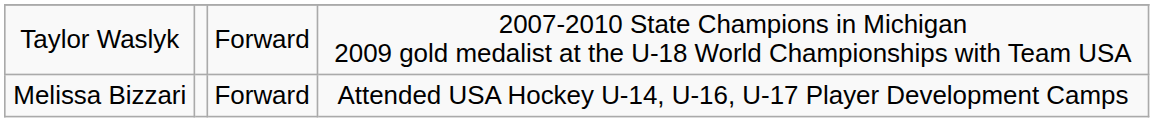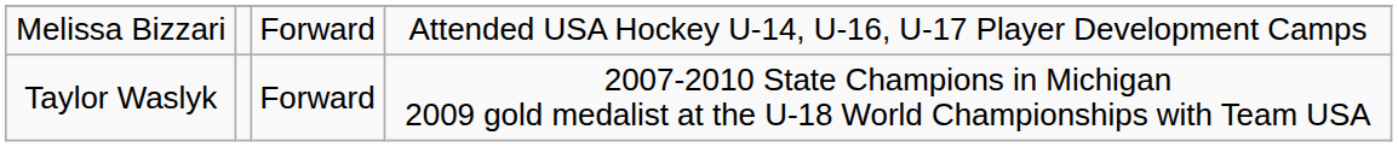rows swapped: Melissa Bizzari <-> Taylor Waslyk
